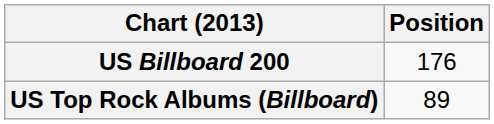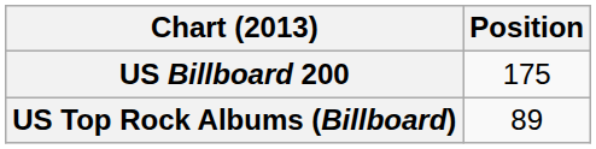US Billboard 200 | Position: 176 -> 175
